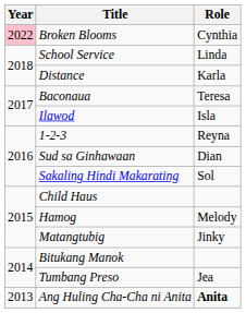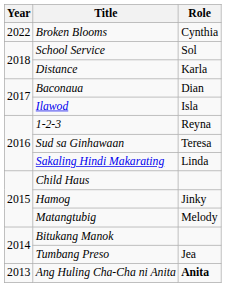Broken Blooms | Year: pink background -> no background
School Service | Role: Linda -> Sol
Baconaua | Role: Teresa -> Dian
Sud sa Ginhawaan | Role: Dian -> Teresa
Sakaling Hindi Makarating | Role: Sol -> Linda
Hamog | Role: Melody -> Jinky
Matangtubig | Role: Jinky -> Melody
